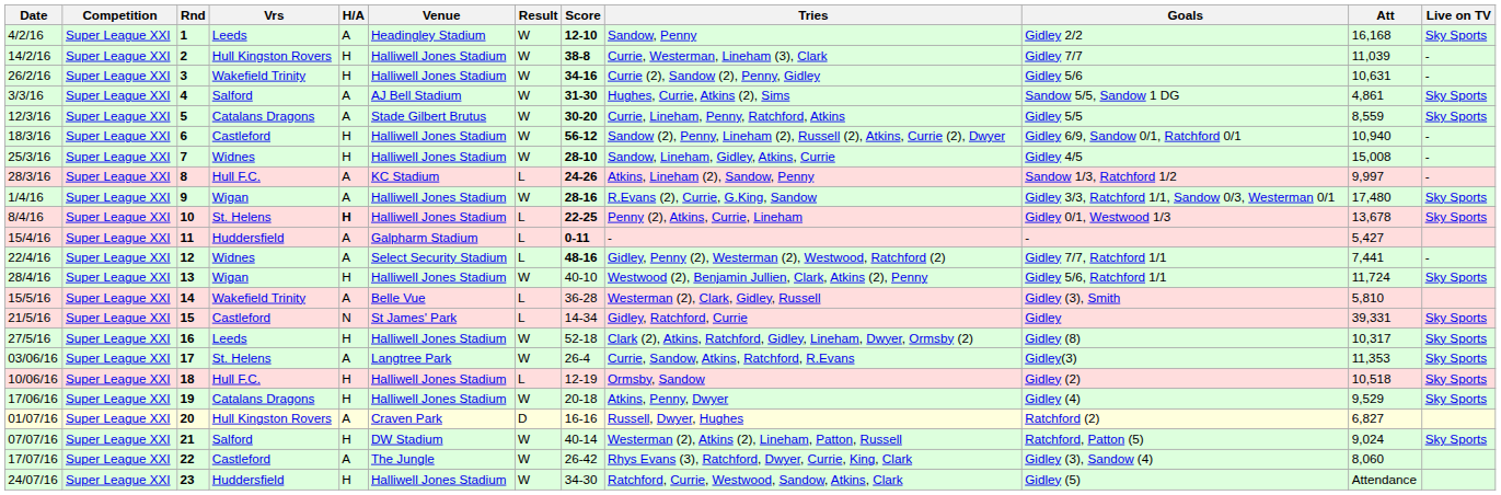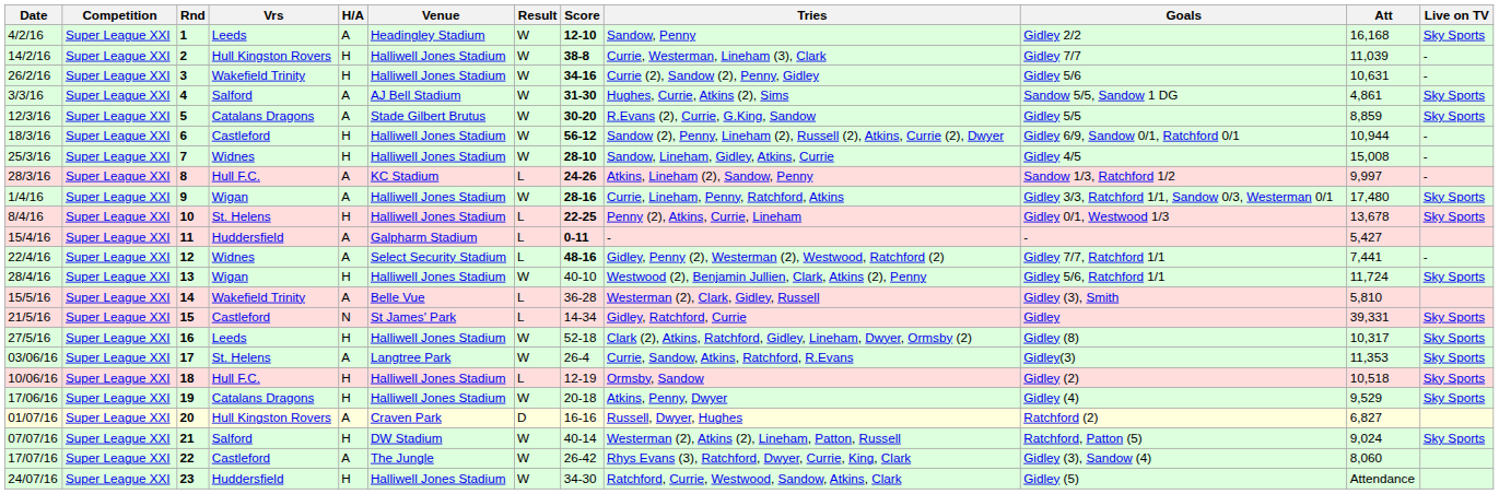12/3/16 | Tries: Currie, Lineham, Penny, Ratchford, Atkins -> R.Evans (2), Currie, G.King, Sandow
12/3/16 | Att: 8,559 -> 8,859
18/3/16 | Att: 10,940 -> 10,944
1/4/16 | Tries: R.Evans (2), Currie, G.King, Sandow -> Currie, Lineham, Penny, Ratchford, Atkins
8/4/16 | H/A: bold -> normal
